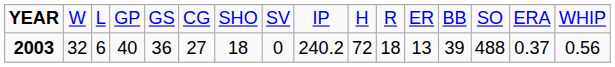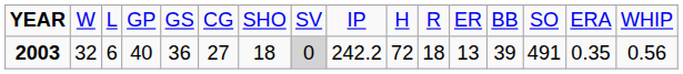2003 | column 8: no background -> lightgrey background
2003 | column 9: 240.2 -> 242.2
2003 | column 14: 488 -> 491
2003 | column 15: 0.37 -> 0.35
